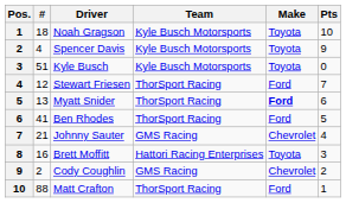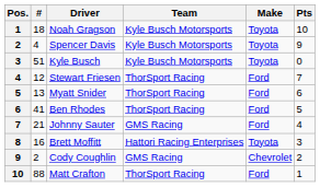Myatt Snider | Make: bold -> normal
Johnny Sauter | Make: Chevrolet -> Ford
